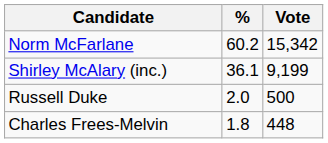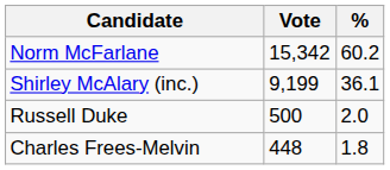columns swapped: Vote <-> %
